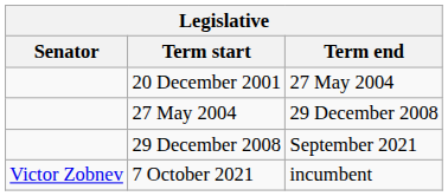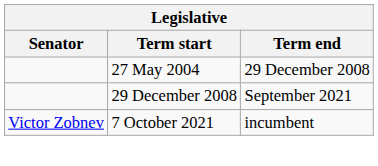- row: 20 December 2001 | 27 May 2004
